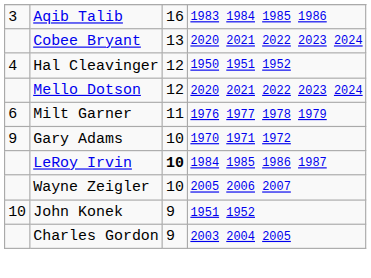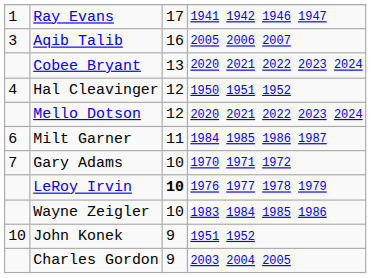+ row: 1 | Ray Evans | 17 | 1941 1942 1946 1947
Aqib Talib | column 4: 1983 1984 1985 1986 -> 2005 2006 2007
Milt Garner | column 4: 1976 1977 1978 1979 -> 1984 1985 1986 1987
Gary Adams | column 1: 9 -> 7
LeRoy Irvin | column 4: 1984 1985 1986 1987 -> 1976 1977 1978 1979
Wayne Zeigler | column 4: 2005 2006 2007 -> 1983 1984 1985 1986
